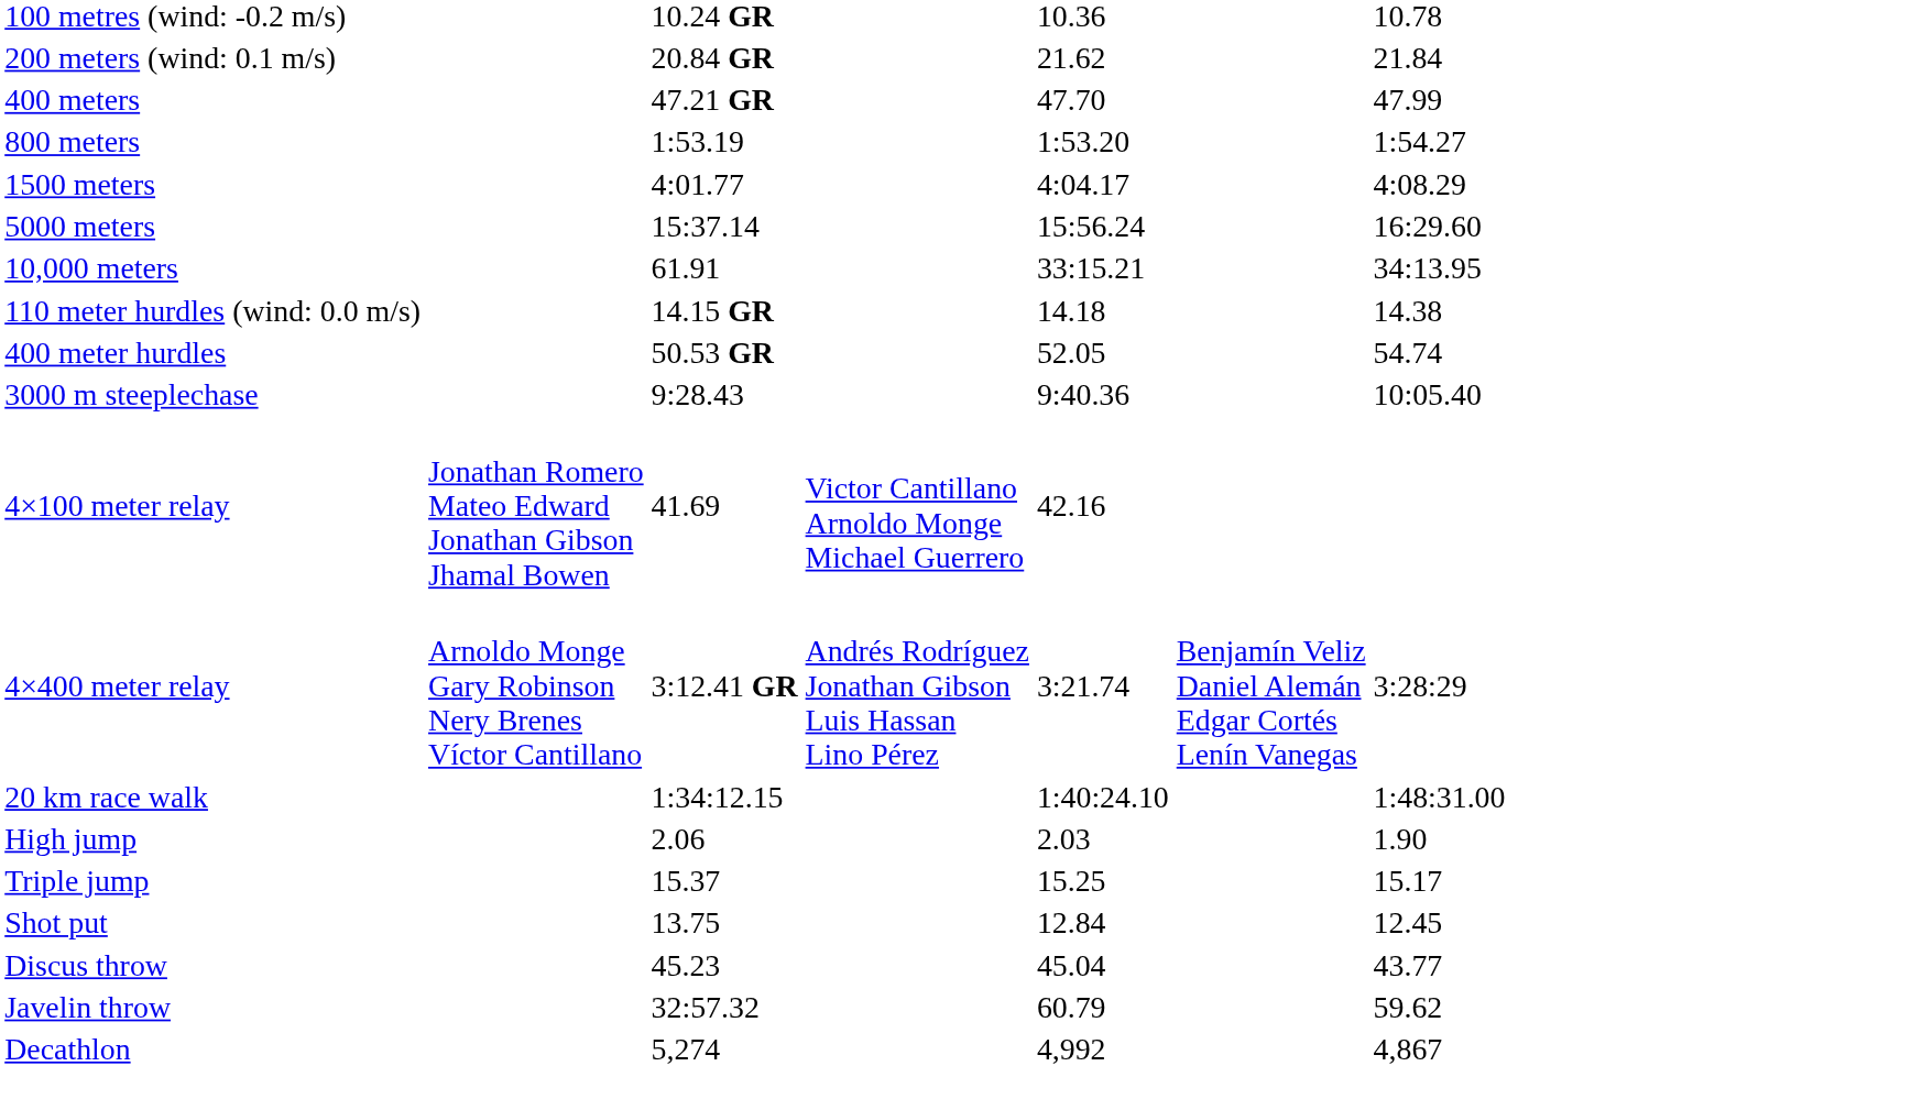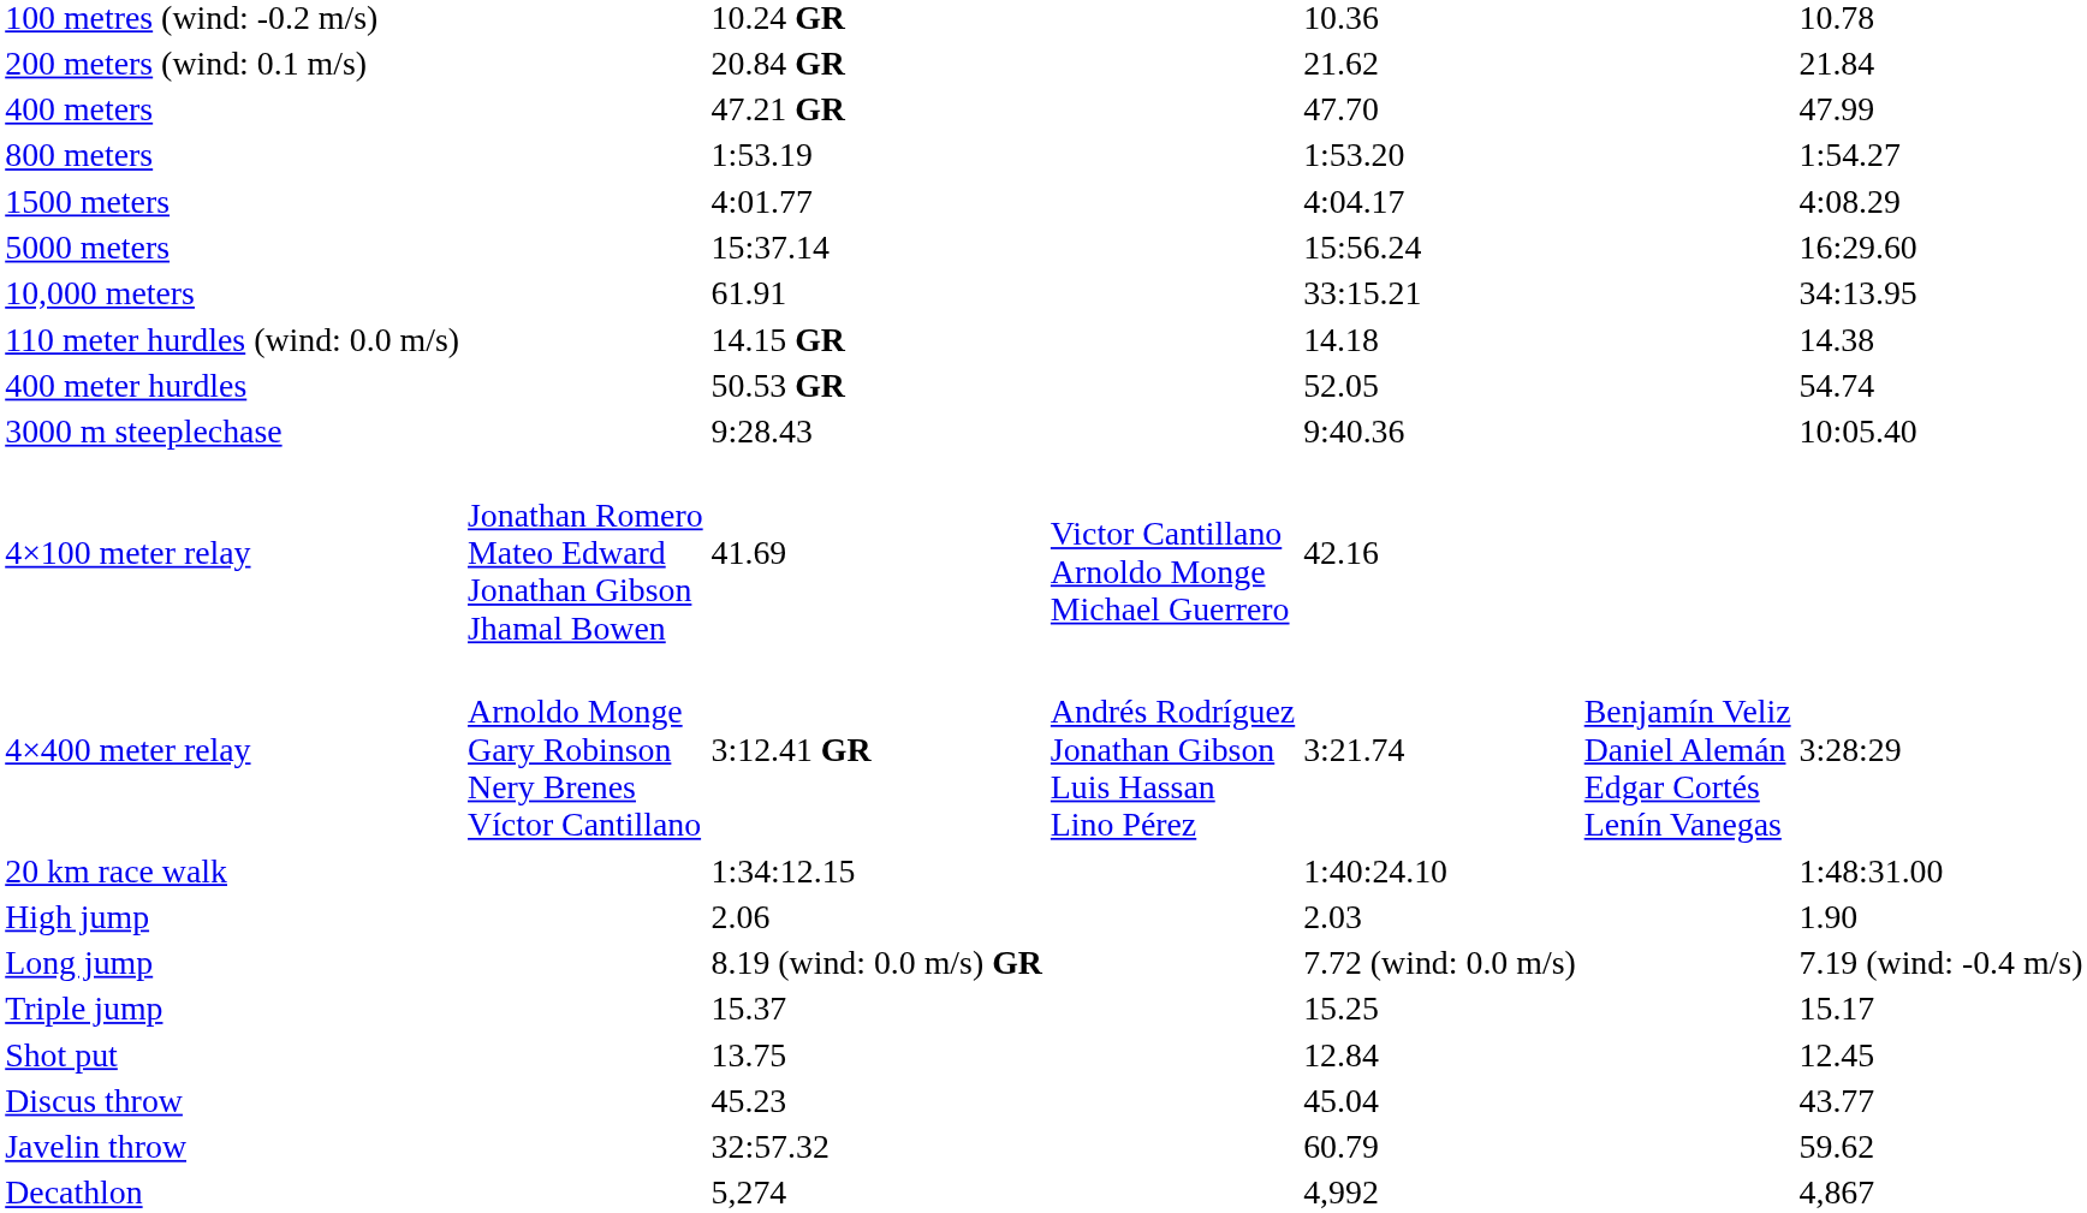+ row: Long jump | 8.19 (wind: 0.0 m/s) GR | 7.72 (wind: 0.0 m/s) | 7.19 (wind: -0.4 m/s)
